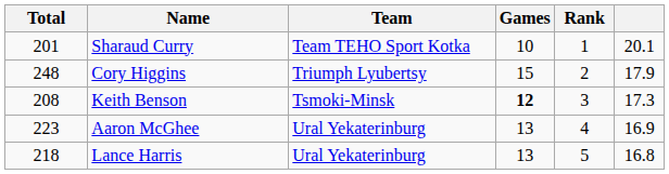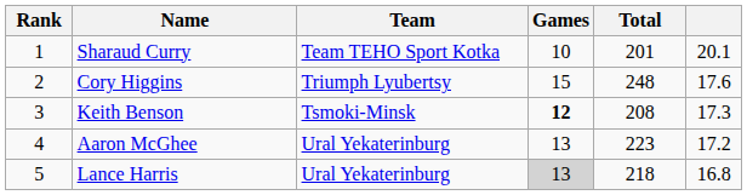columns swapped: Rank <-> Total
Cory Higgins | column 6: 17.9 -> 17.6
Aaron McGhee | column 6: 16.9 -> 17.2
Lance Harris | Games: no background -> lightgrey background
